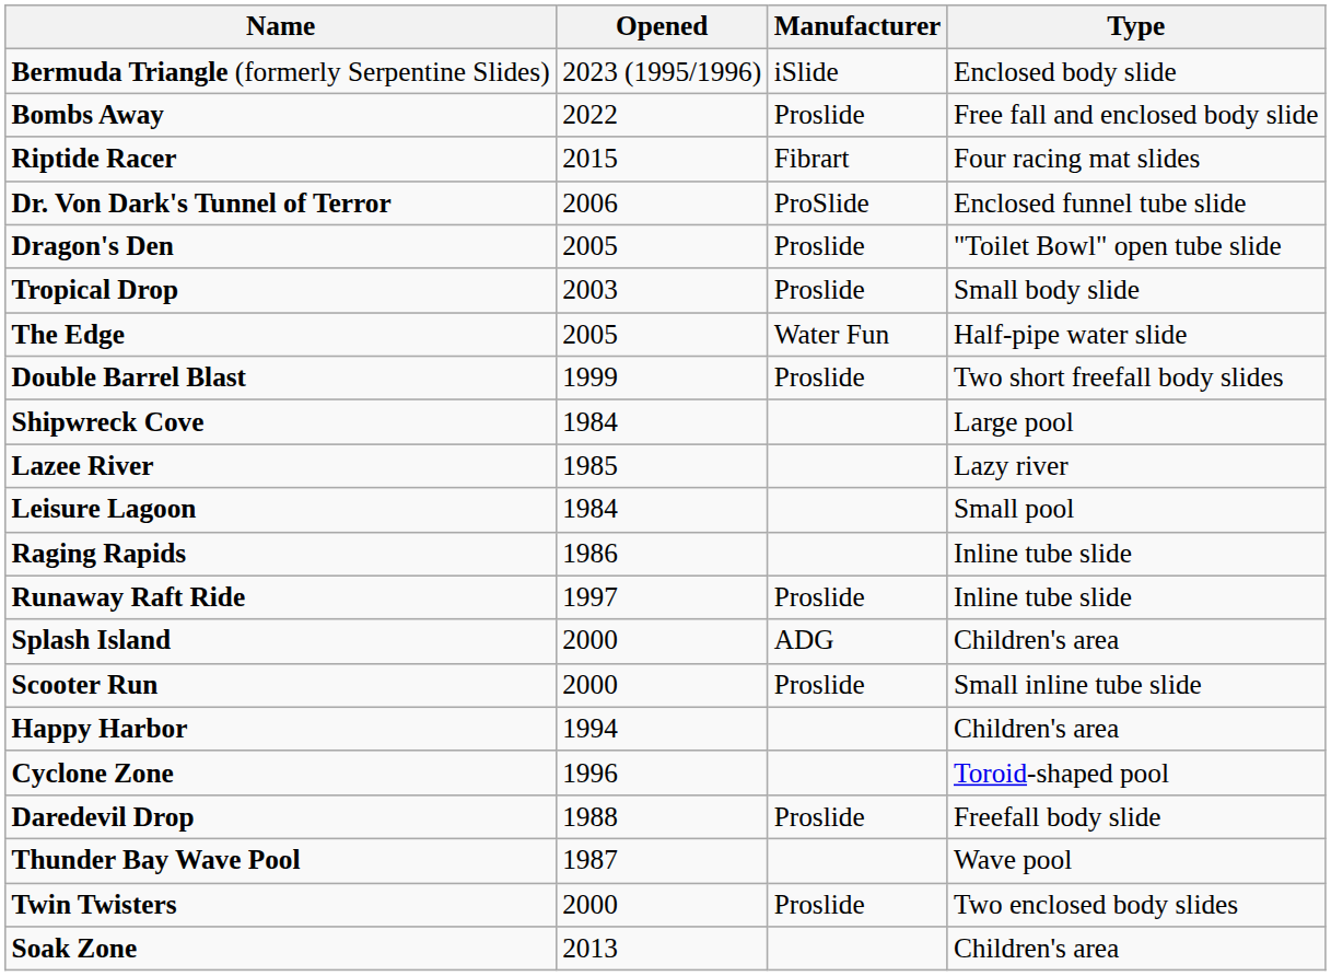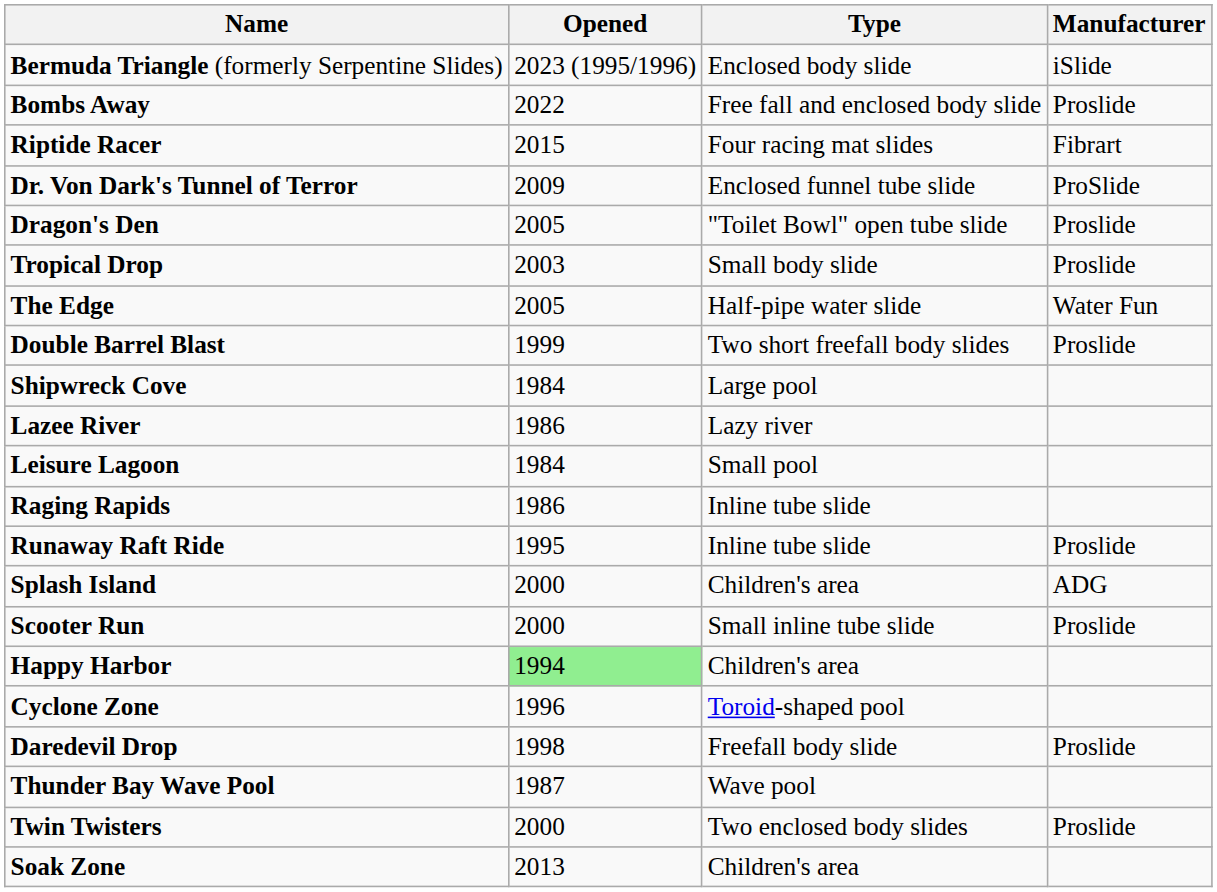columns swapped: Manufacturer <-> Type
Dr. Von Dark's Tunnel of Terror | Opened: 2006 -> 2009
Lazee River | Opened: 1985 -> 1986
Runaway Raft Ride | Opened: 1997 -> 1995
Happy Harbor | Opened: no background -> lightgreen background
Daredevil Drop | Opened: 1988 -> 1998
